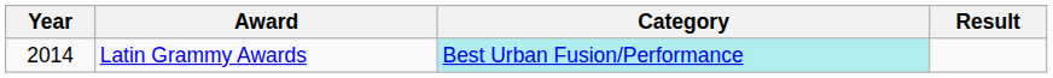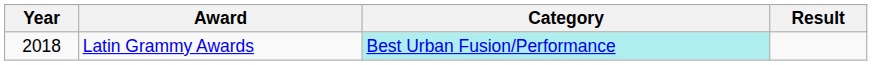Latin Grammy Awards | Year: 2014 -> 2018
